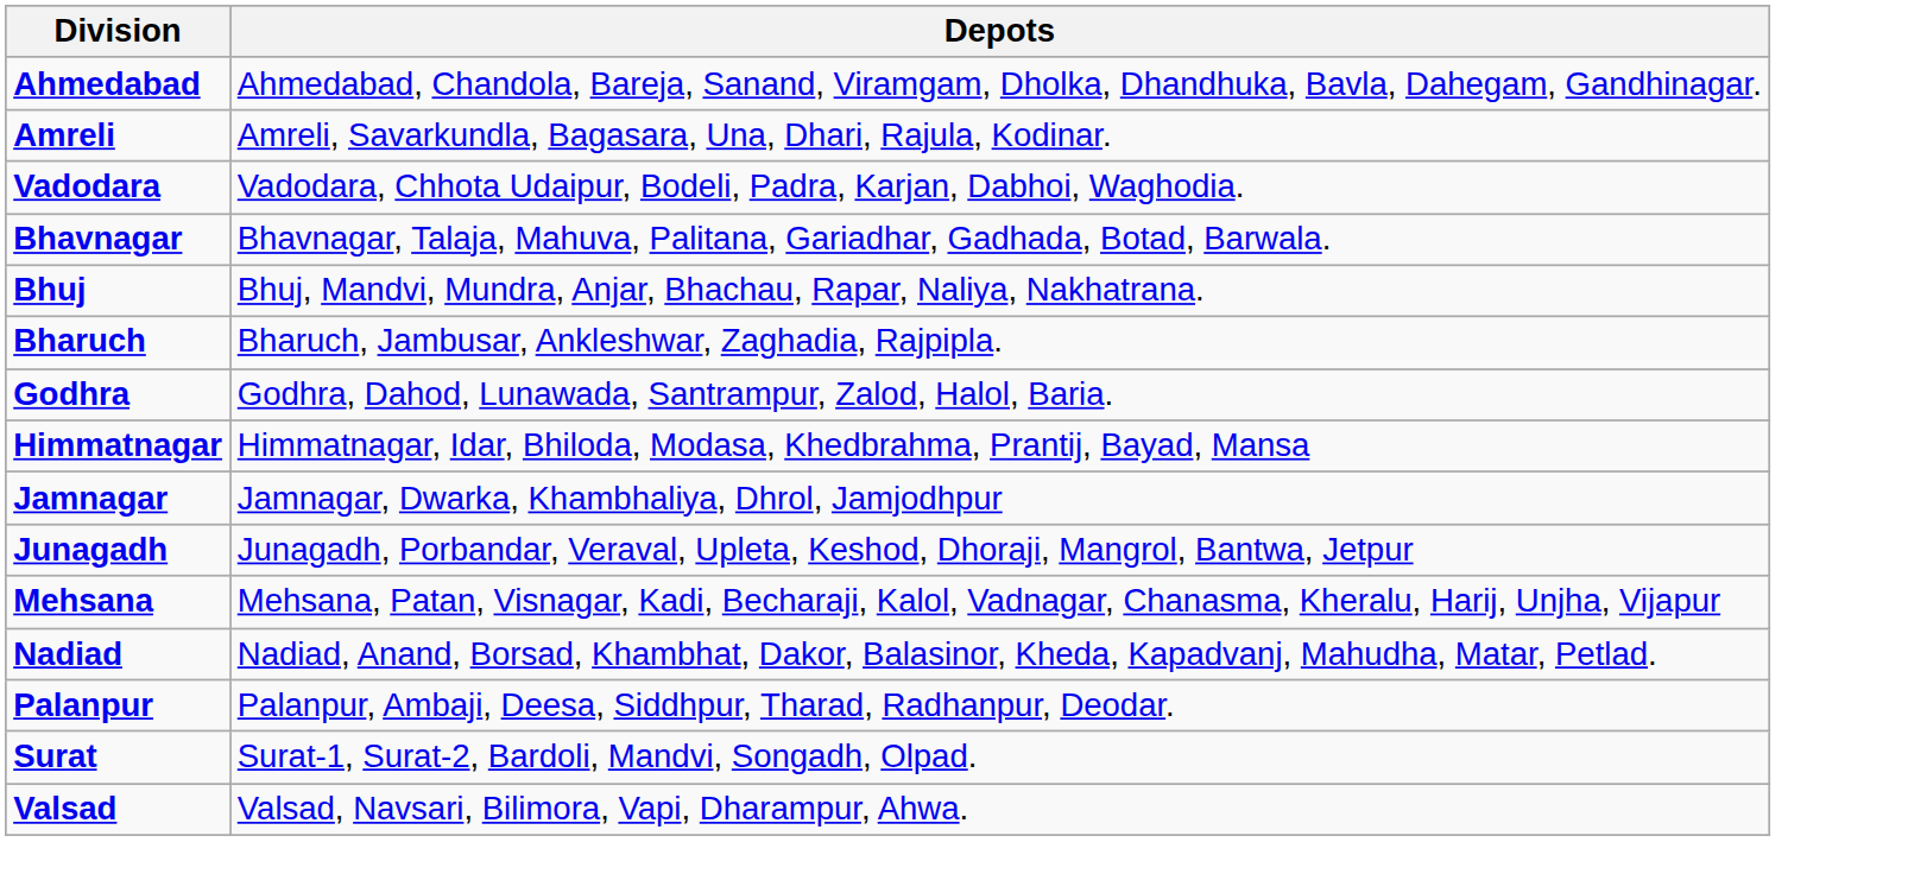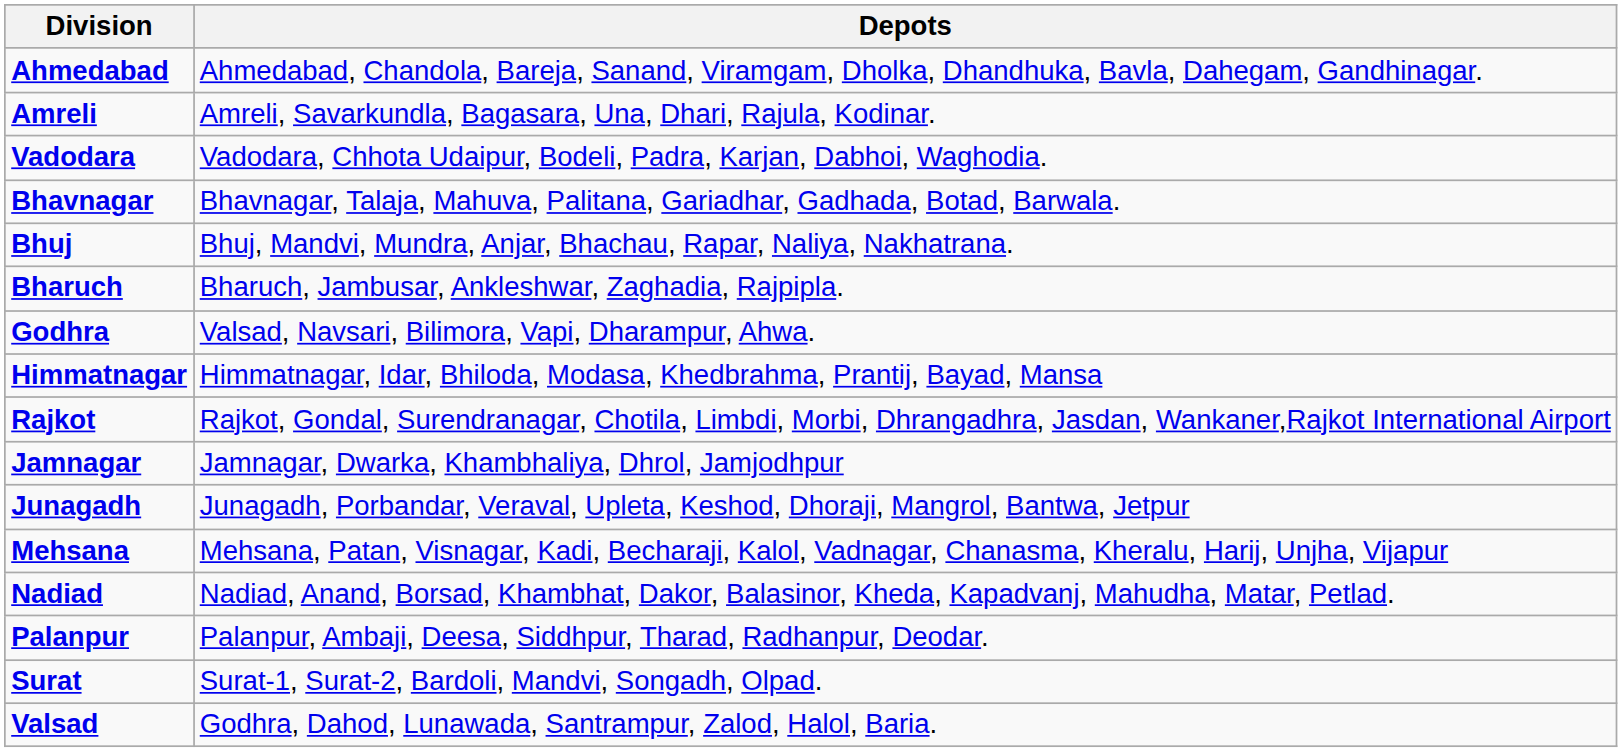Godhra | Depots: Godhra, Dahod, Lunawada, Santrampur, Zalod, Halol, Baria. -> Valsad, Navsari, Bilimora, Vapi, Dharampur, Ahwa.
+ row: Rajkot | Rajkot, Gondal, Surendranagar, Chotila, Limbdi, Morbi, Dhrangadhra, Jasdan, Wankaner,Rajkot International Airport
Valsad | Depots: Valsad, Navsari, Bilimora, Vapi, Dharampur, Ahwa. -> Godhra, Dahod, Lunawada, Santrampur, Zalod, Halol, Baria.
